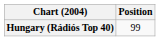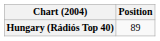Hungary (Rádiós Top 40) | Position: 99 -> 89
